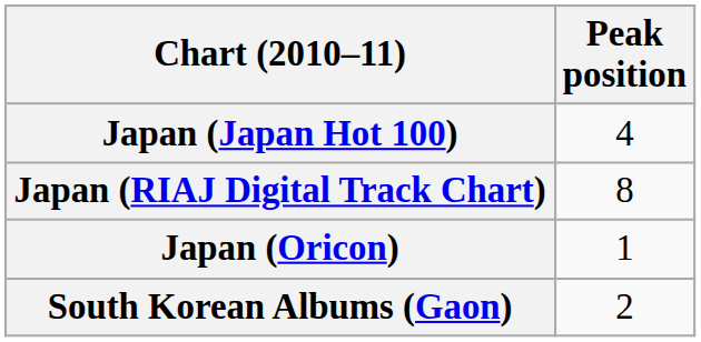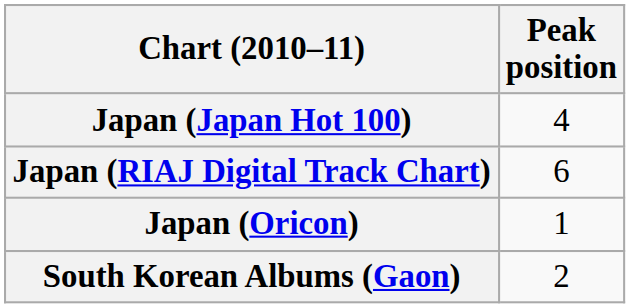Japan (RIAJ Digital Track Chart) | Peak position: 8 -> 6
